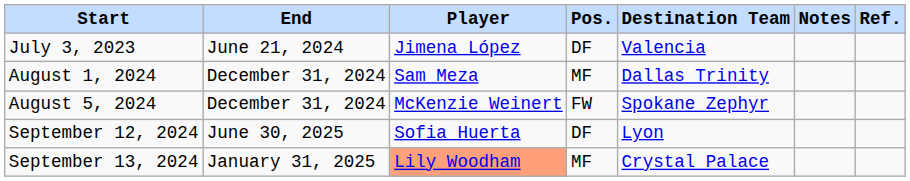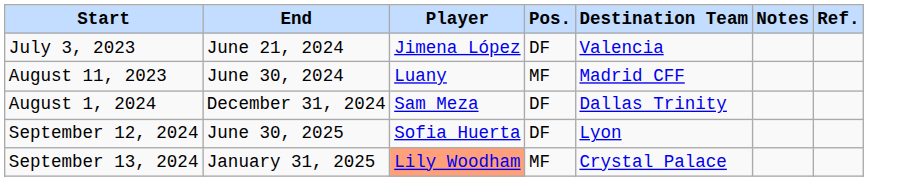+ row: August 11, 2023 | June 30, 2024 | Luany | MF | Madrid CFF
August 1, 2024 | Pos.: MF -> DF
- row: August 5, 2024 | December 31, 2024 | McKenzie Weinert | FW | Spokane Zephyr
